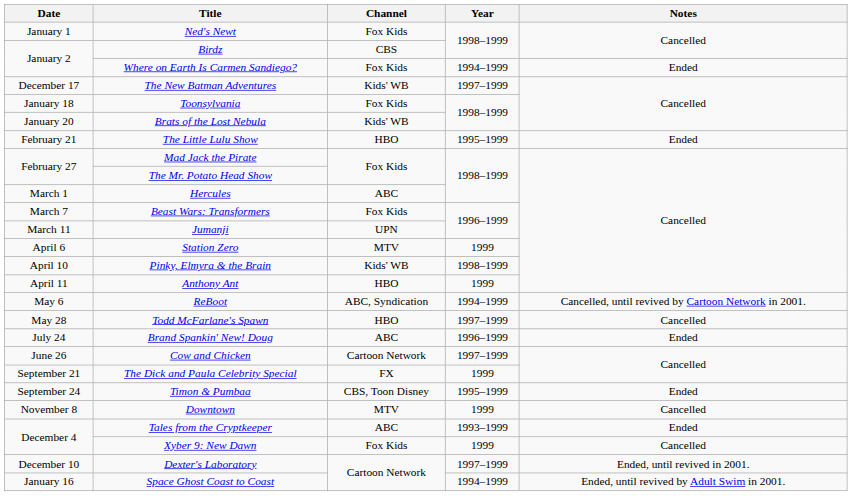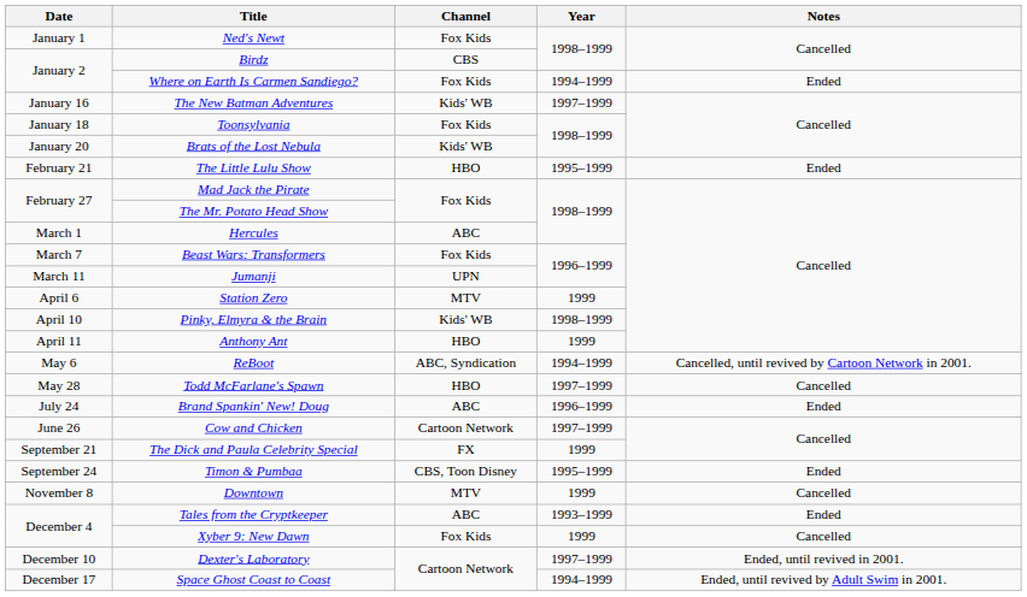The New Batman Adventures | Date: December 17 -> January 16
Space Ghost Coast to Coast | Date: January 16 -> December 17
